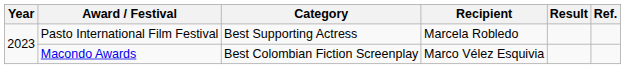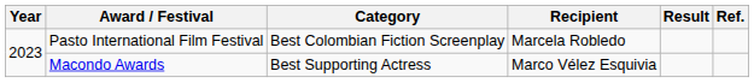Pasto International Film Festival | Category: Best Supporting Actress -> Best Colombian Fiction Screenplay
Macondo Awards | Category: Best Colombian Fiction Screenplay -> Best Supporting Actress
